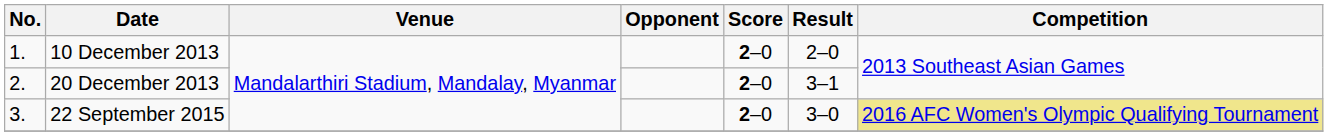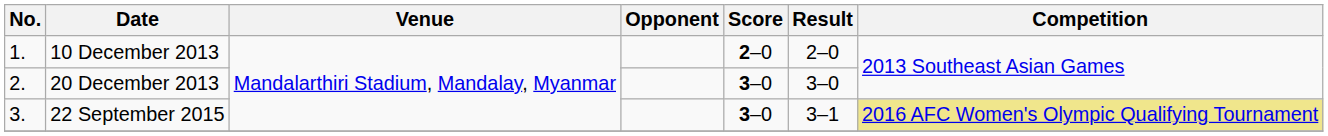20 December 2013 | Score: 2–0 -> 3–0
20 December 2013 | Result: 3–1 -> 3–0
22 September 2015 | Score: 2–0 -> 3–0
22 September 2015 | Result: 3–0 -> 3–1
